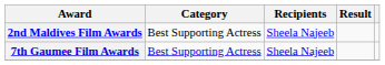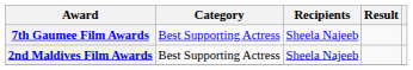rows swapped: 2nd Maldives Film Awards <-> 7th Gaumee Film Awards
